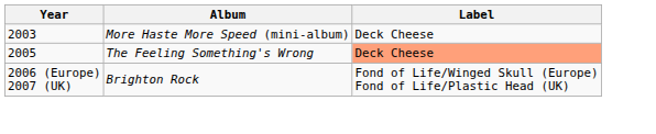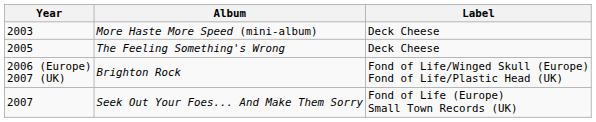The Feeling Something's Wrong | Label: lightsalmon background -> no background
+ row: 2007 | Seek Out Your Foes... And Make Them Sorry | Fond of Life (Europe) Small Town Records (UK)
